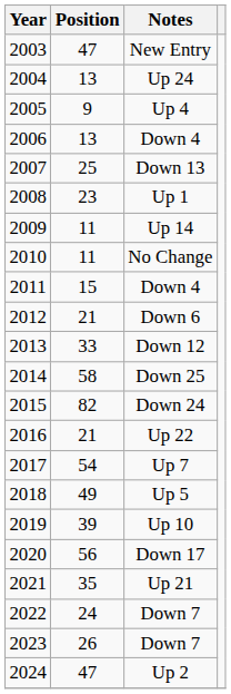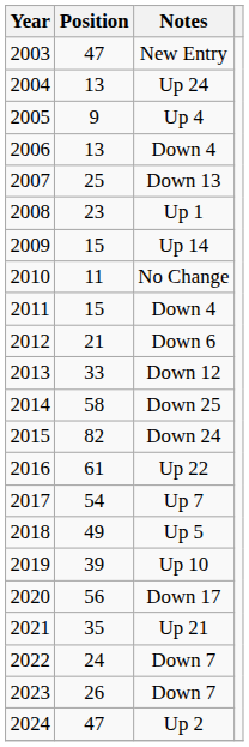Up 14 | Position: 11 -> 15
Up 22 | Position: 21 -> 61
